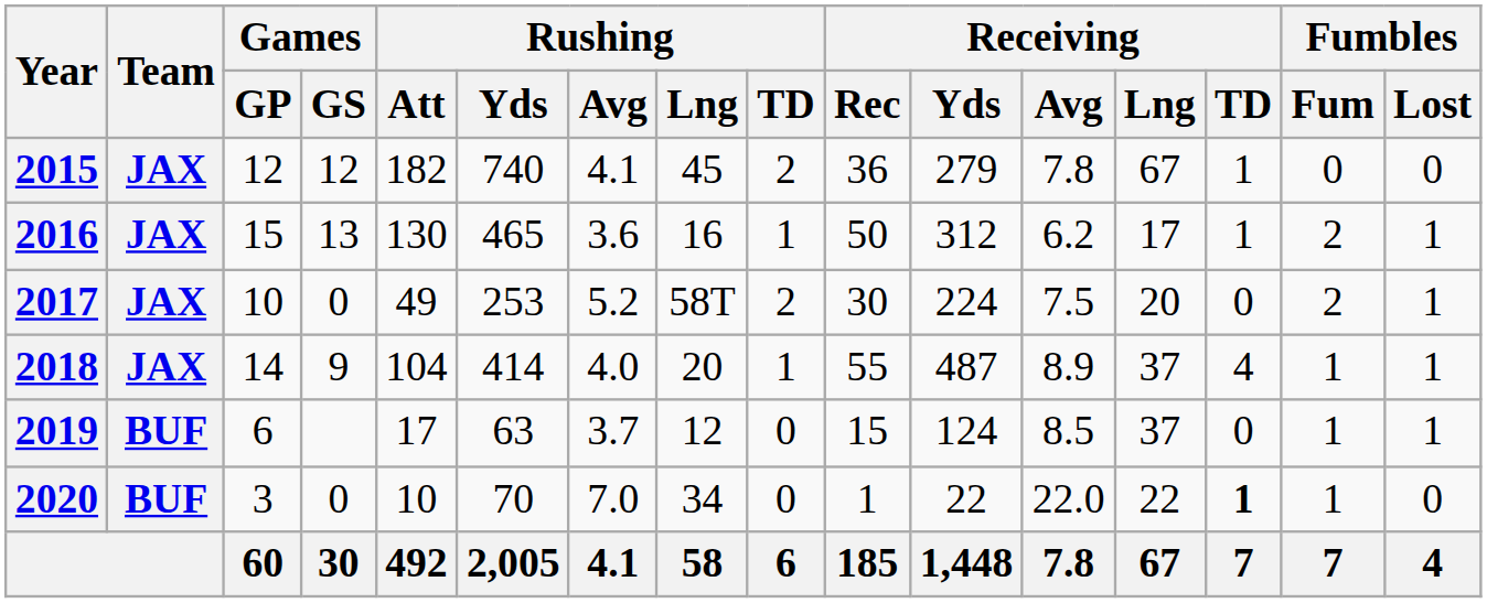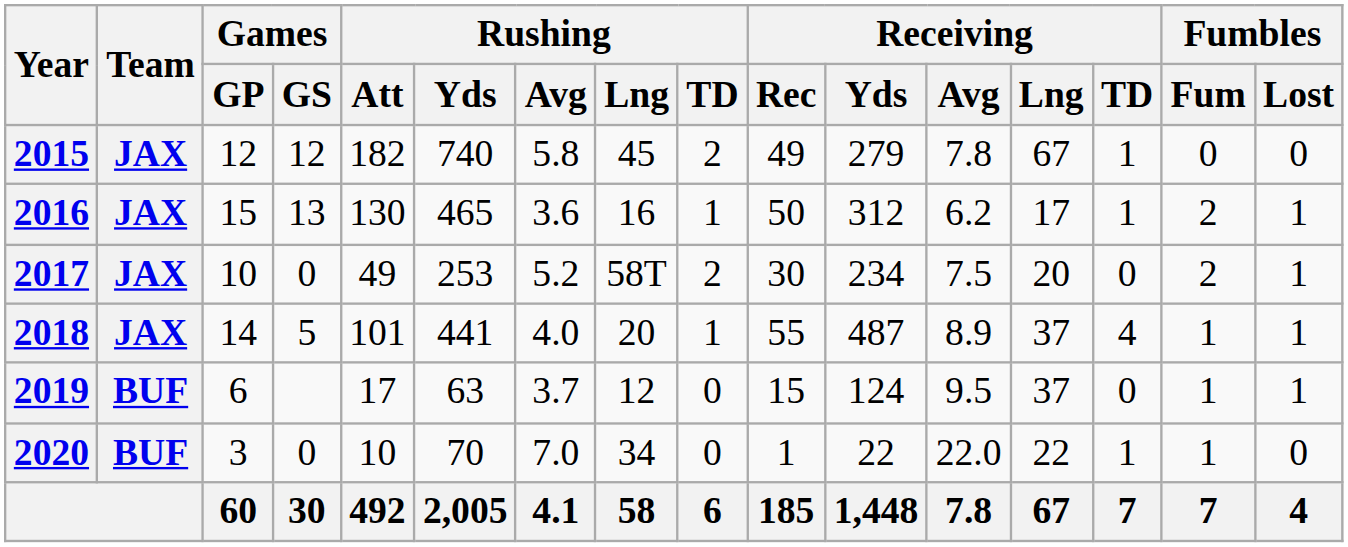2015 | Rushing / Avg: 4.1 -> 5.8
2015 | Receiving / Rec: 36 -> 49
2017 | Receiving / Yds: 224 -> 234
2018 | Games / GS: 9 -> 5
2018 | Rushing / Att: 104 -> 101
2018 | Rushing / Yds: 414 -> 441
2019 | Receiving / Avg: 8.5 -> 9.5
2020 | Receiving / TD: bold -> normal
